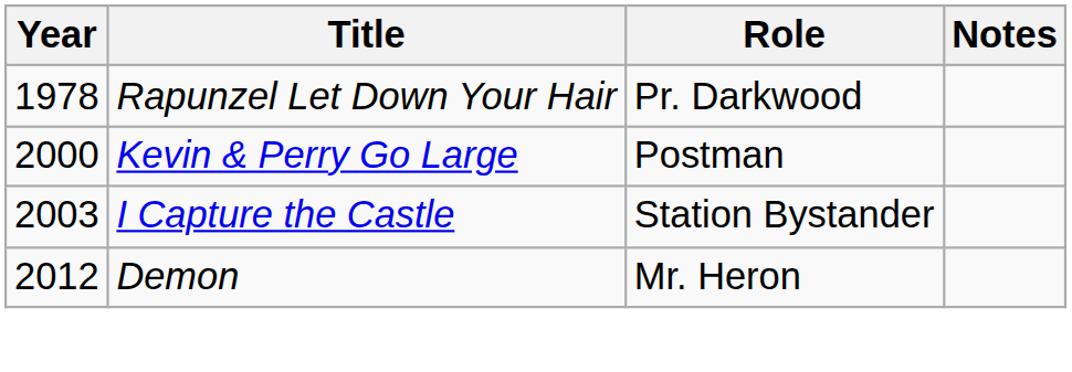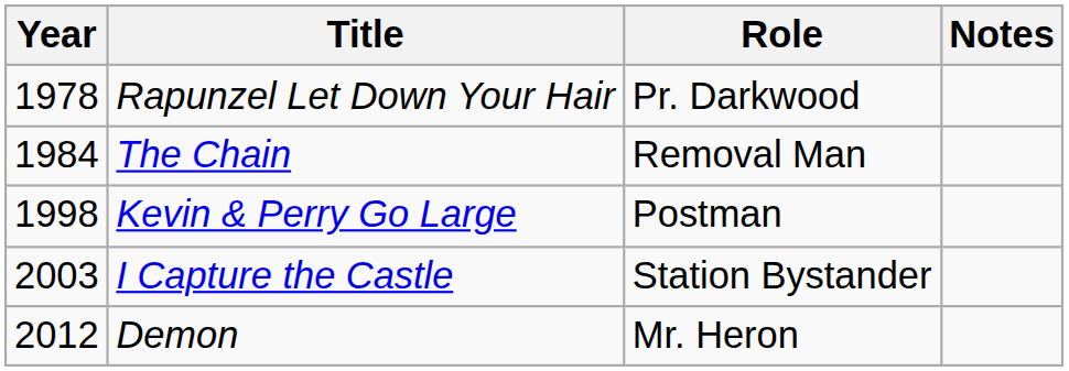+ row: 1984 | The Chain | Removal Man
Kevin & Perry Go Large | Year: 2000 -> 1998
